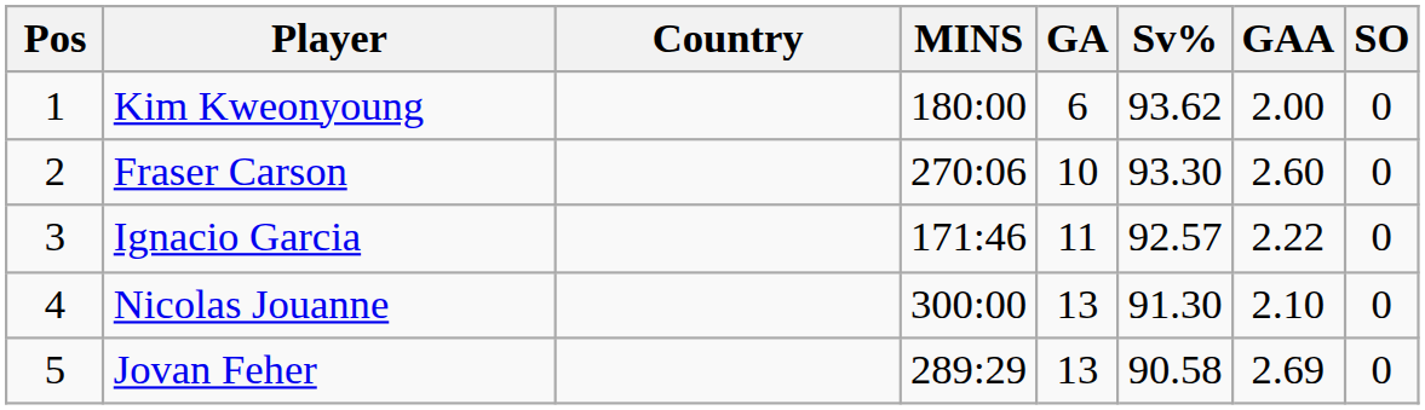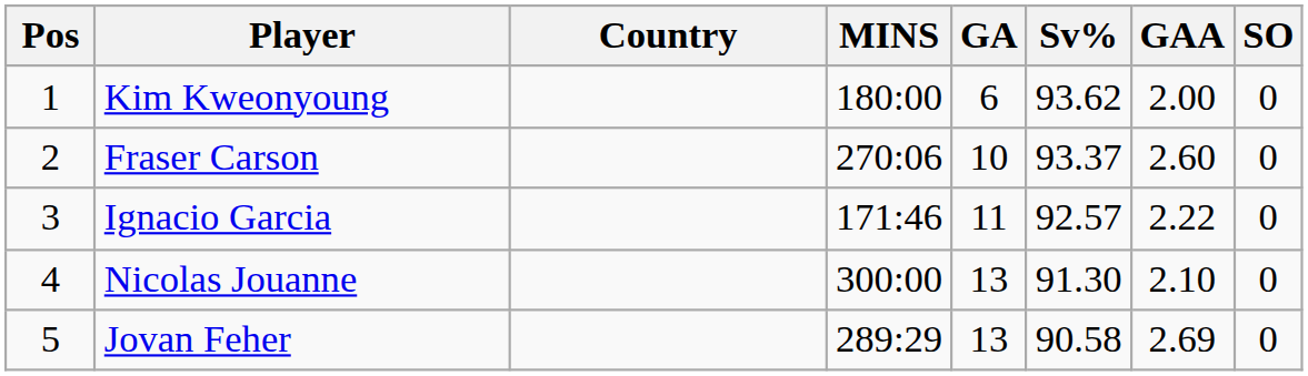Fraser Carson | Sv%: 93.30 -> 93.37
